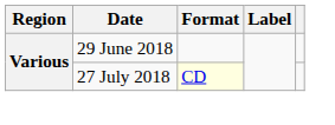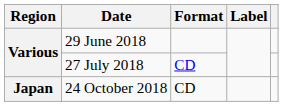27 July 2018 | Format: lightyellow background -> no background
+ row: Japan | 24 October 2018 | CD
